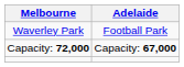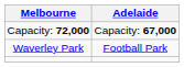rows swapped: Waverley Park <-> Capacity: 72,000
